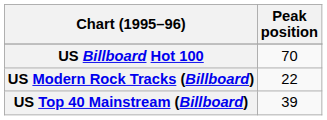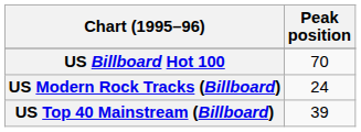US Modern Rock Tracks (Billboard) | Peak position: 22 -> 24
